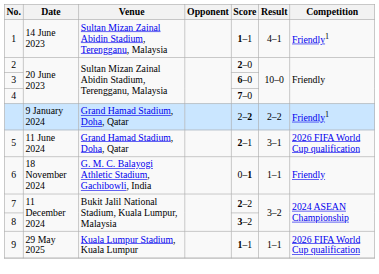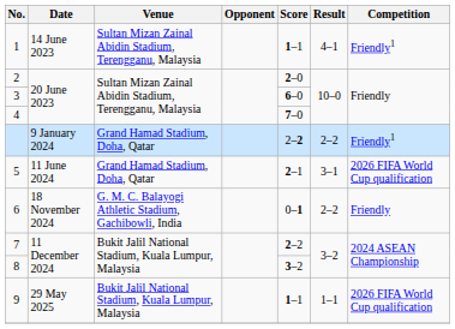6 | Result: 1–1 -> 2–2
9 | Venue: Kuala Lumpur Stadium, Kuala Lumpur -> Bukit Jalil National Stadium, Kuala Lumpur, Malaysia
